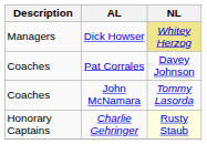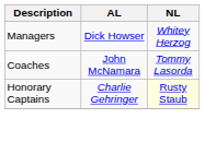Dick Howser | NL: khaki background -> no background
- row: Coaches | Pat Corrales | Davey Johnson
